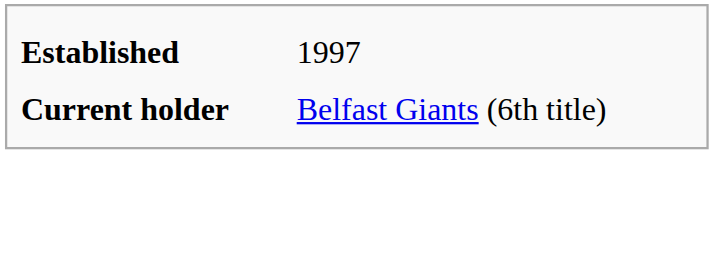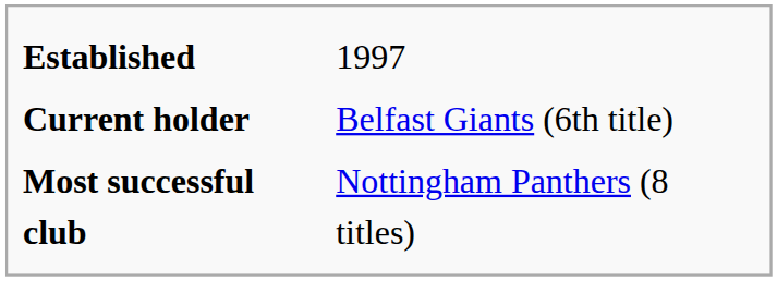+ row: Most successful club | Nottingham Panthers (8 titles)
